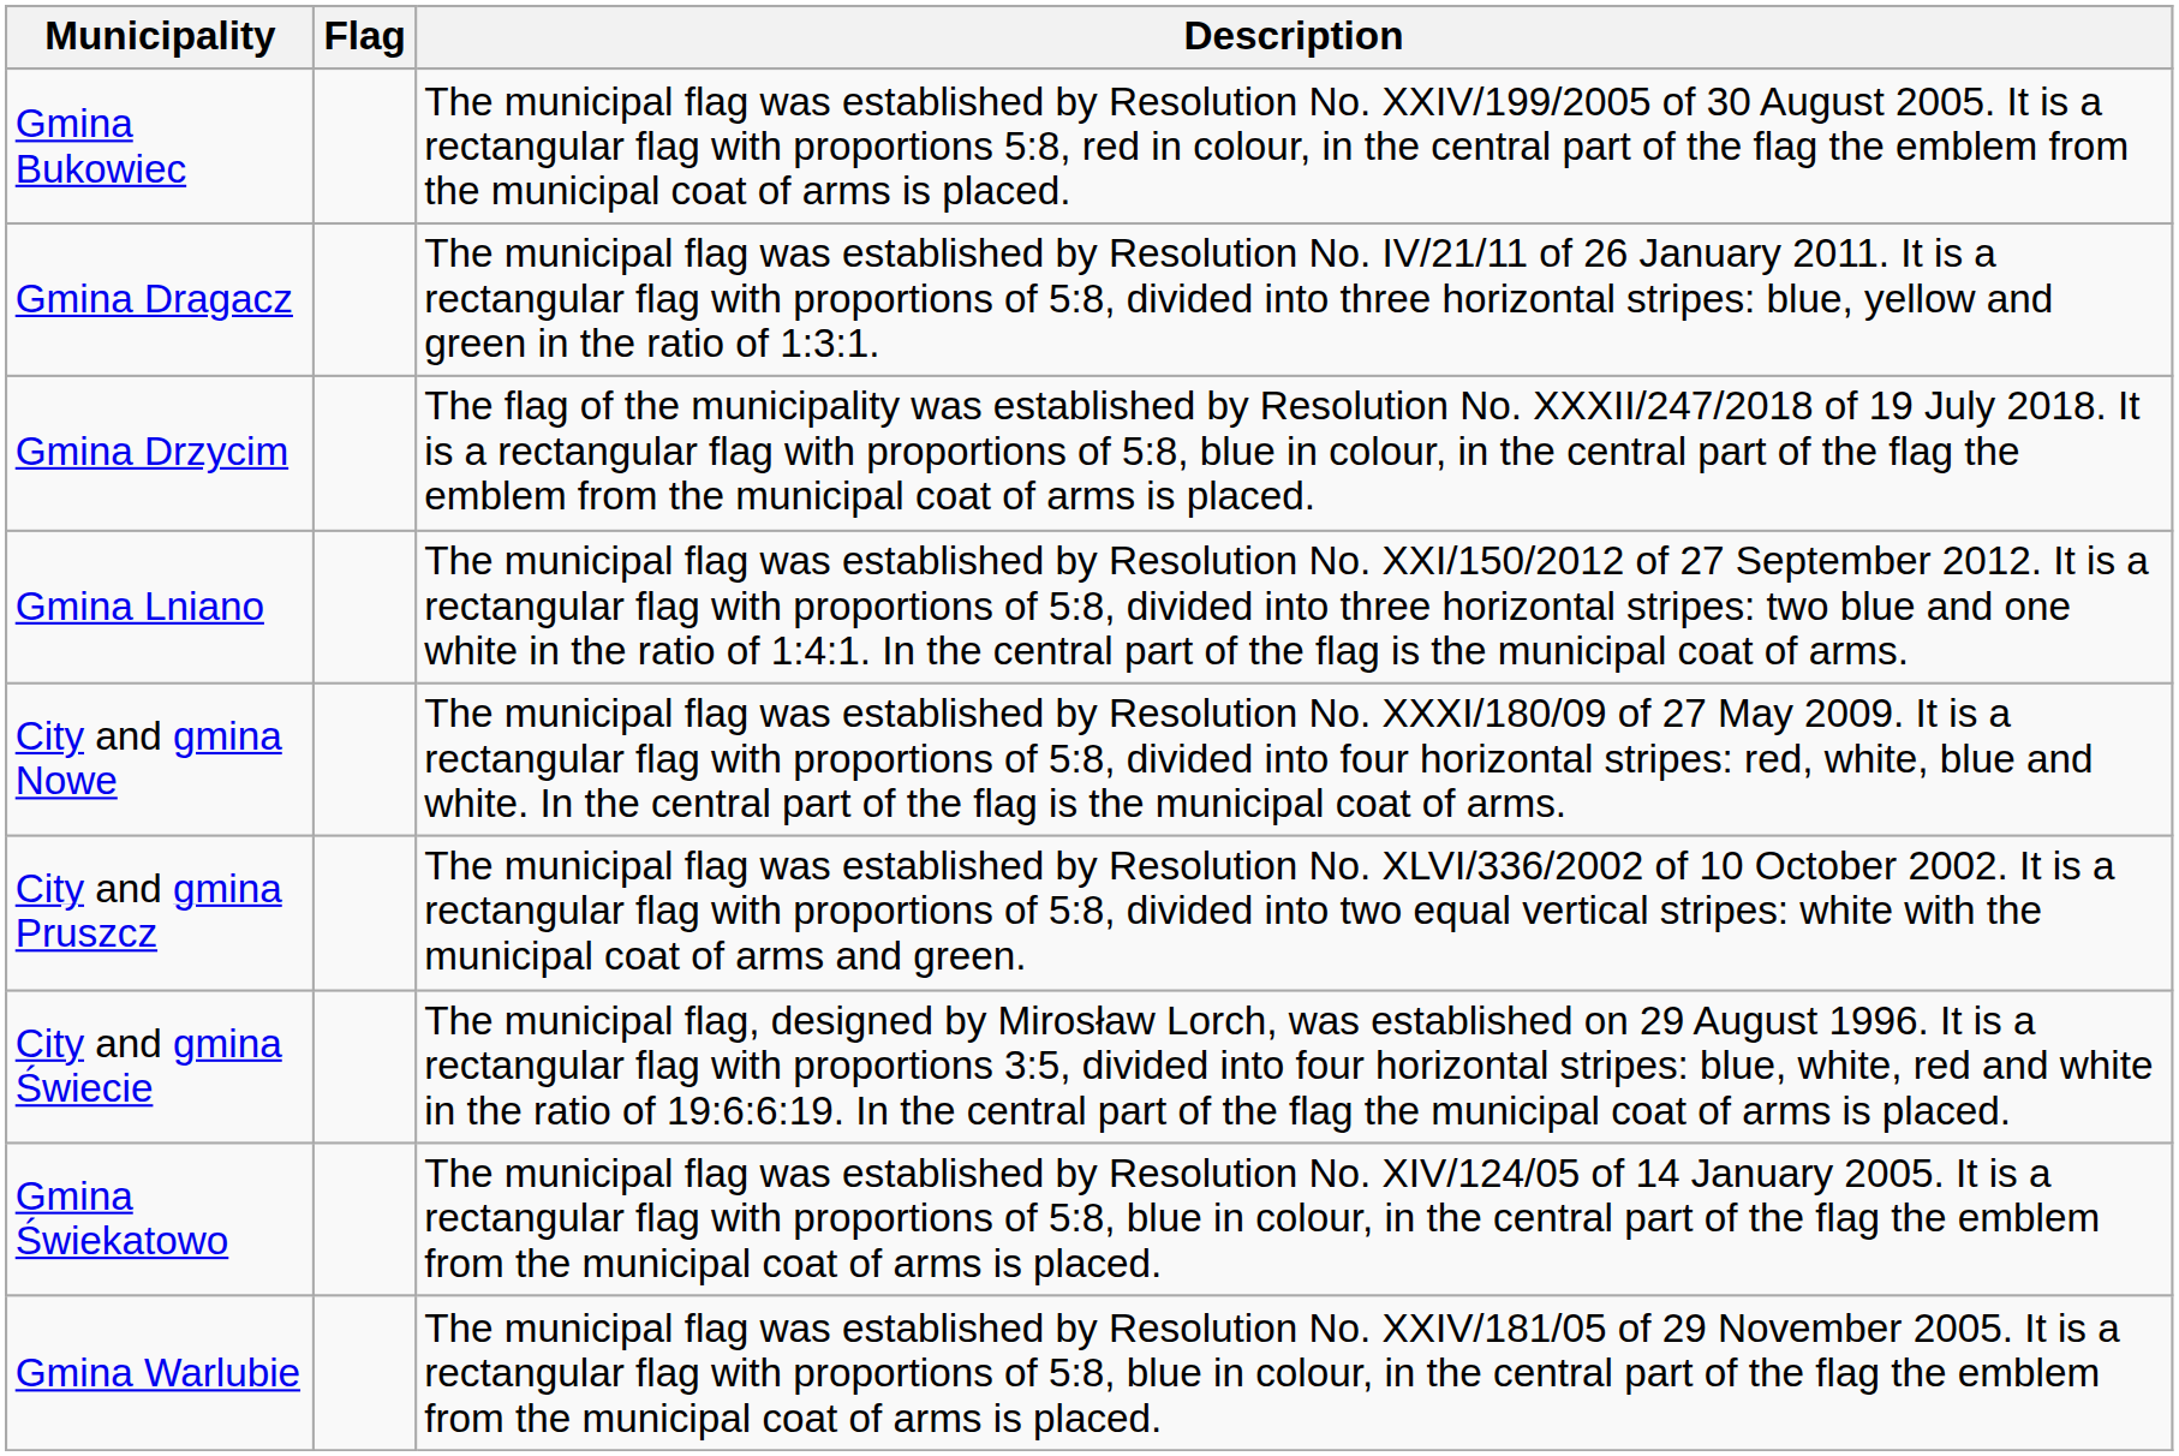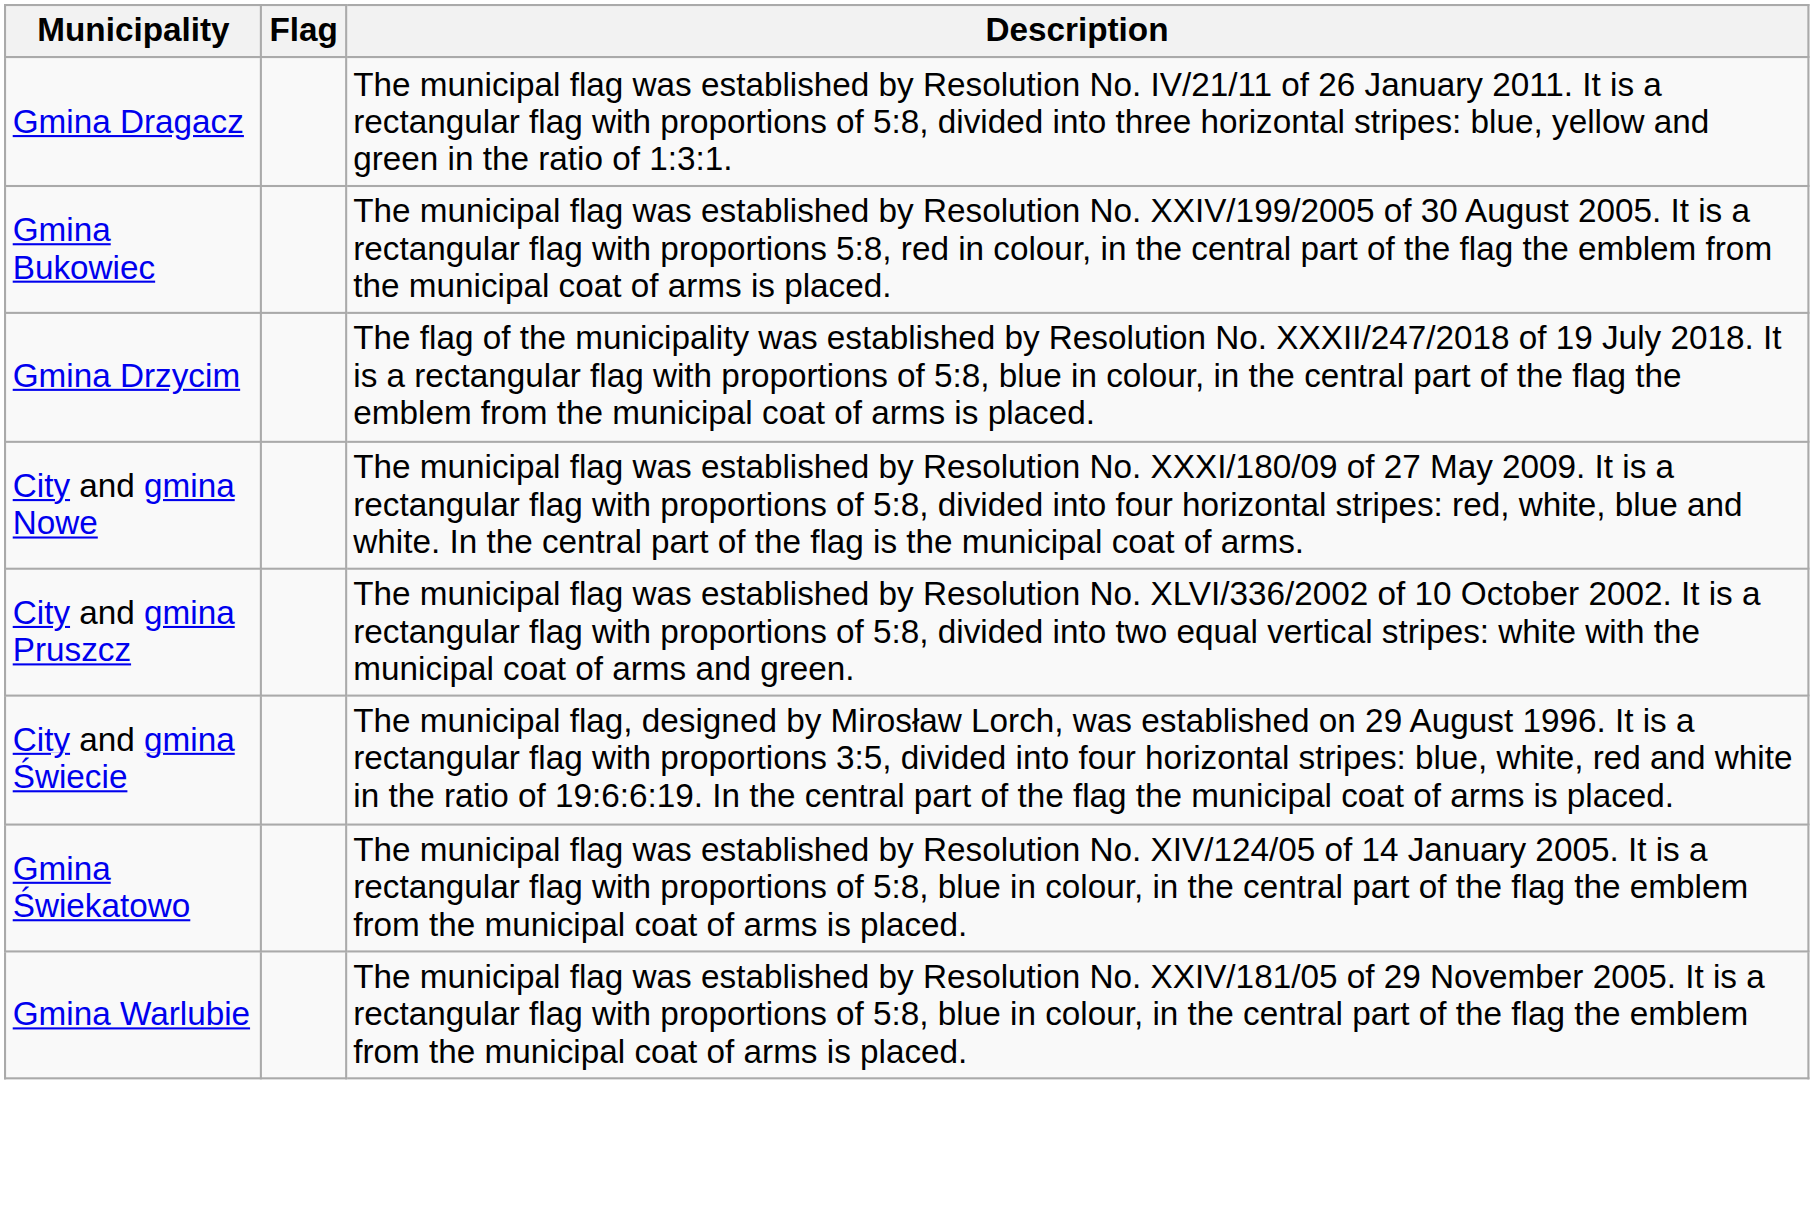rows swapped: Gmina Bukowiec <-> Gmina Dragacz
- row: Gmina Lniano | The municipal flag was established by Resolution No. XXI/150/2012 of 27 September 2012. It is a rectangular flag with proportions of 5:8, divided into three horizontal stripes: two blue and one white in the ratio of 1:4:1. In the central part of the flag is the municipal coat of arms.
